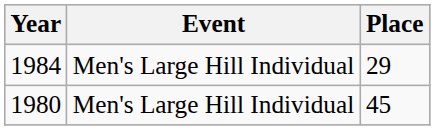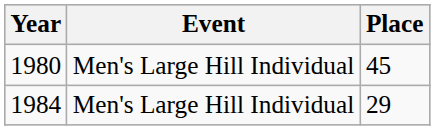rows swapped: 1980 <-> 1984
